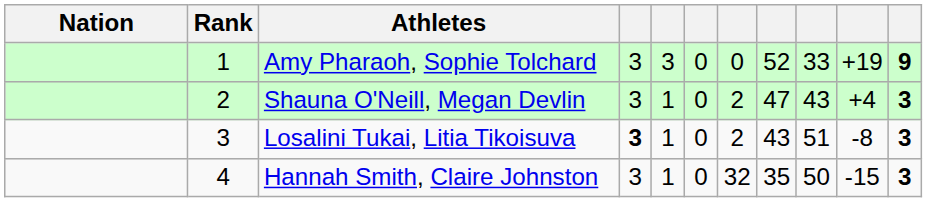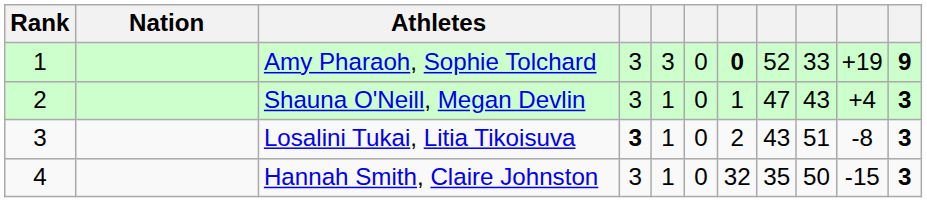columns swapped: Rank <-> Nation
Amy Pharaoh, Sophie Tolchard | column 7: normal -> bold
Shauna O'Neill, Megan Devlin | column 7: 2 -> 1
